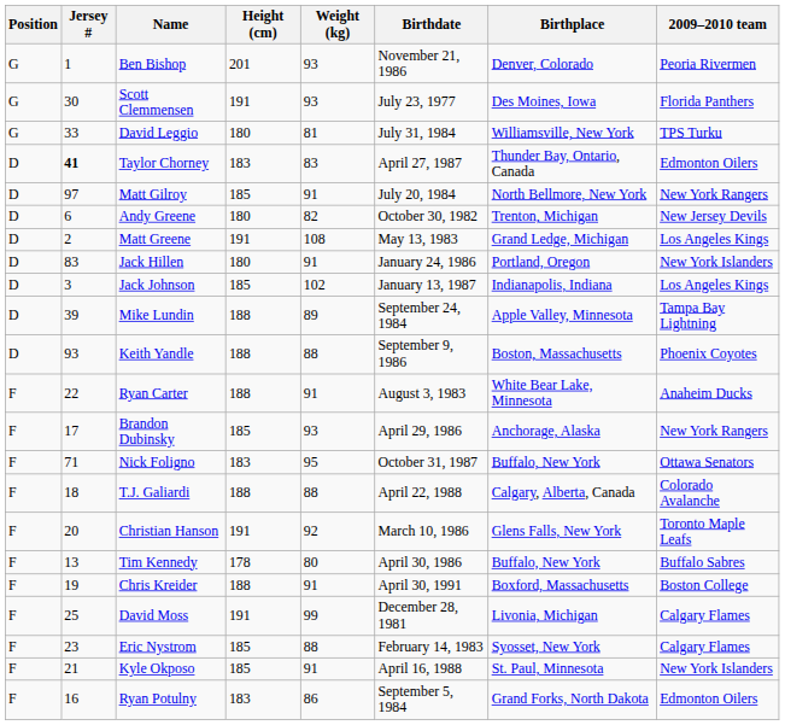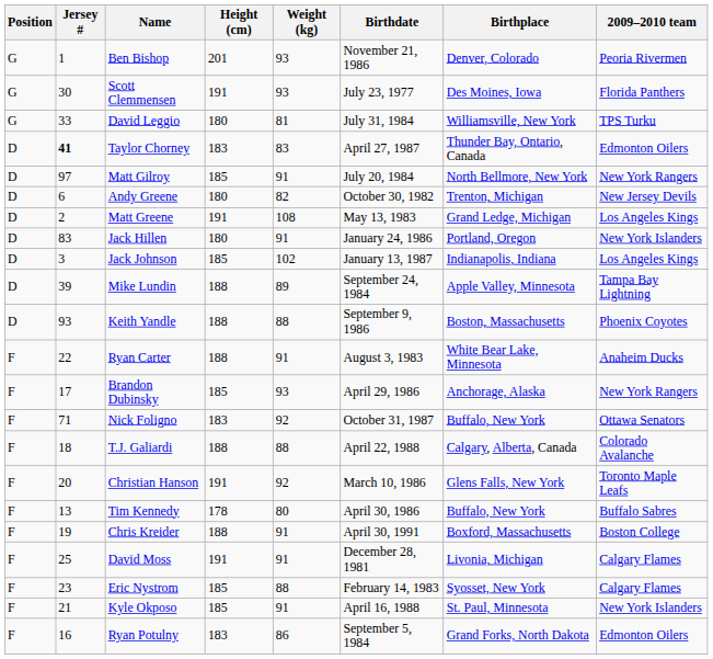Nick Foligno | Weight (kg): 95 -> 92
David Moss | Weight (kg): 99 -> 91
